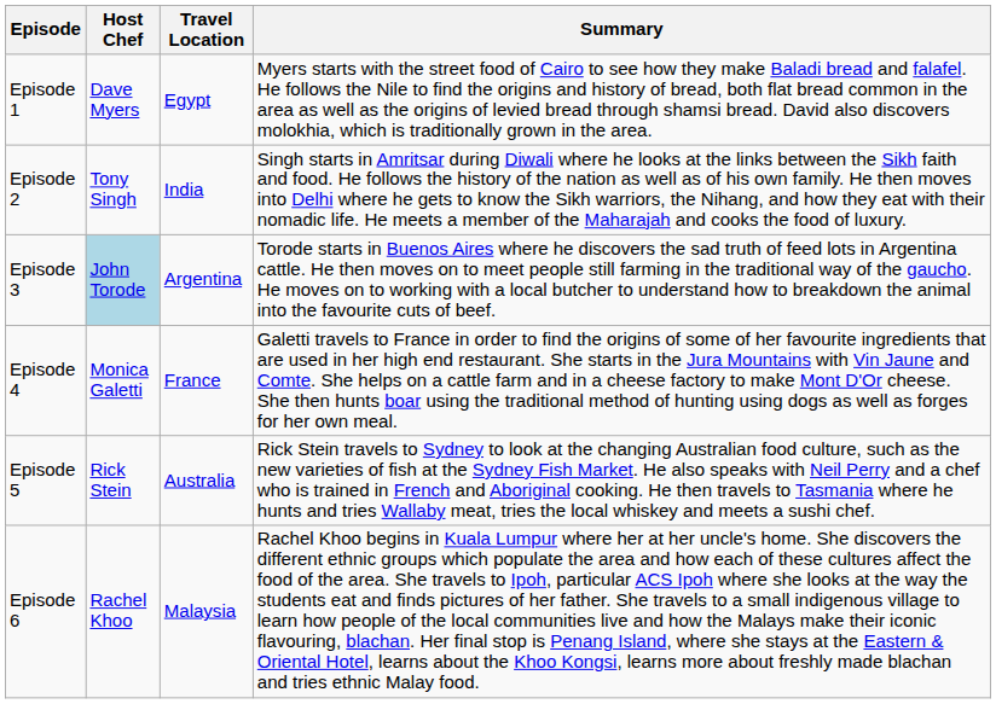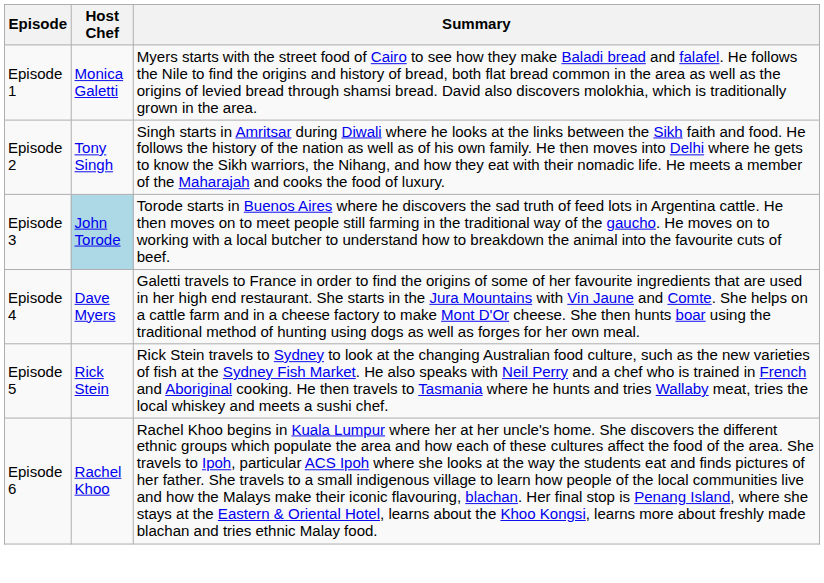- column: Travel Location | Egypt | India | Argentina | France | Australia | Malaysia
Episode 1 | Host Chef: Dave Myers -> Monica Galetti
Episode 4 | Host Chef: Monica Galetti -> Dave Myers
